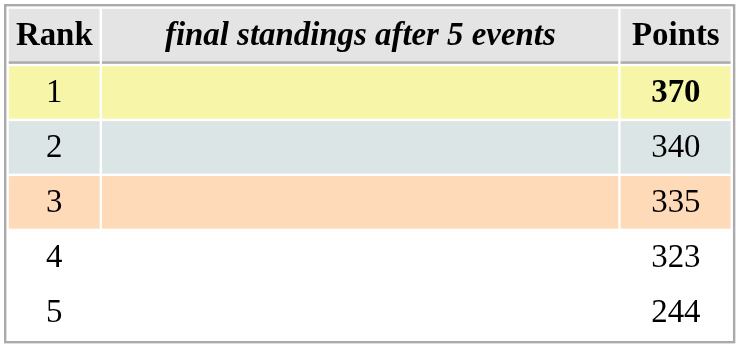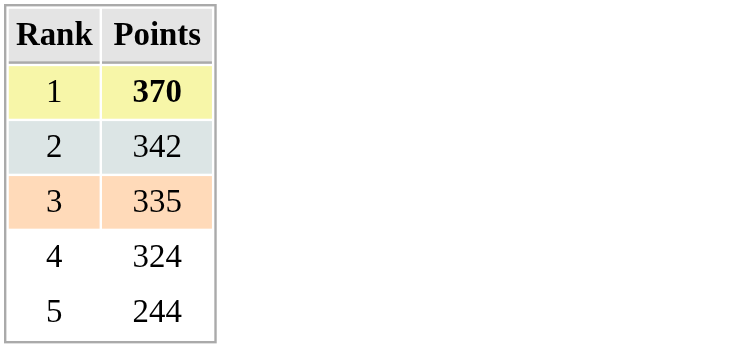- column: final standings after 5 events
2 | Points: 340 -> 342
4 | Points: 323 -> 324
